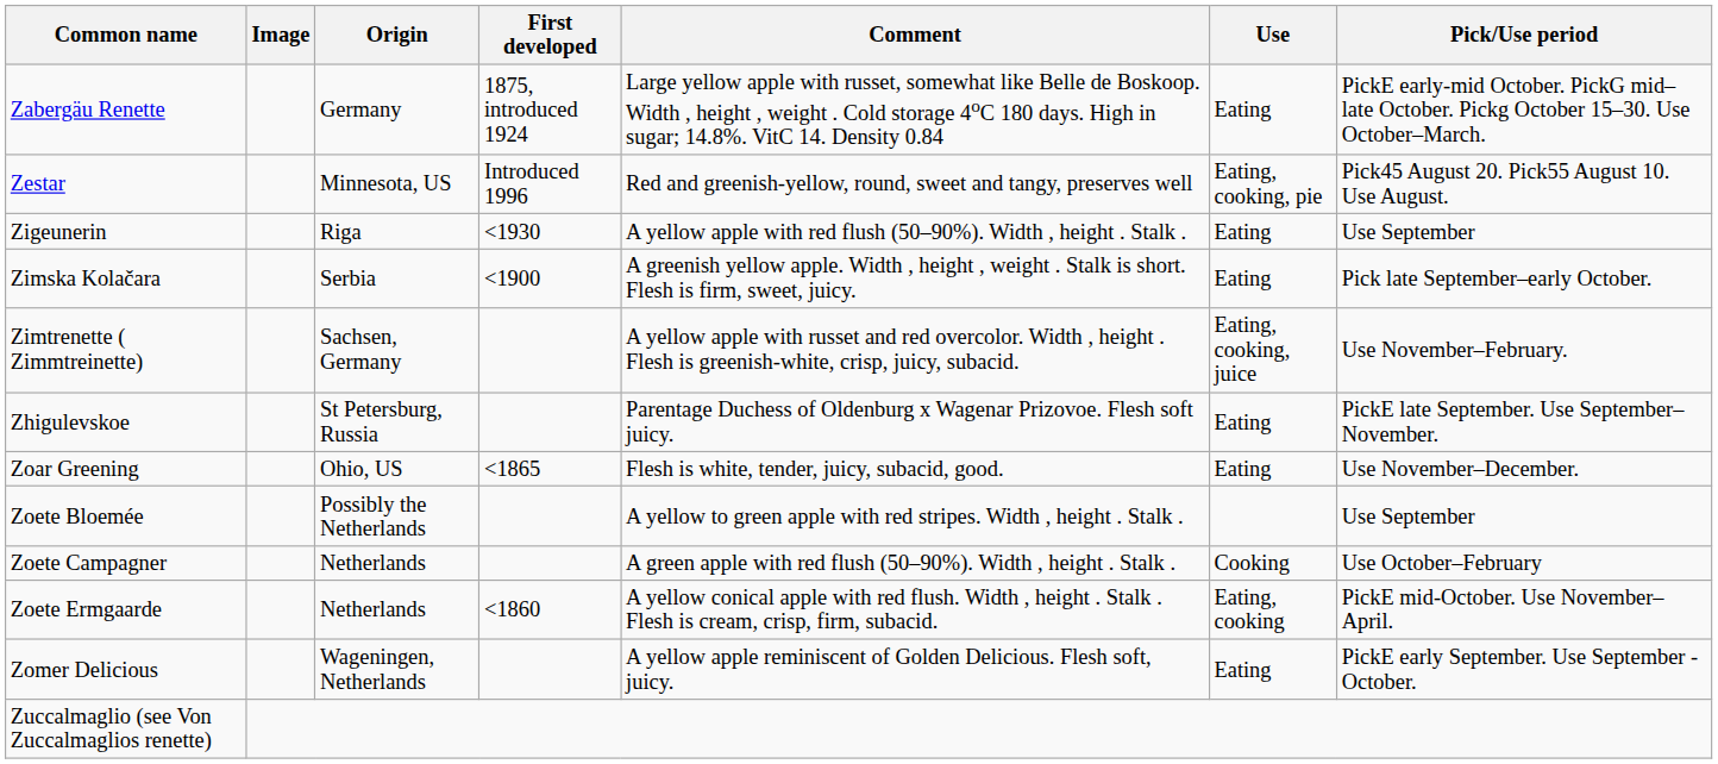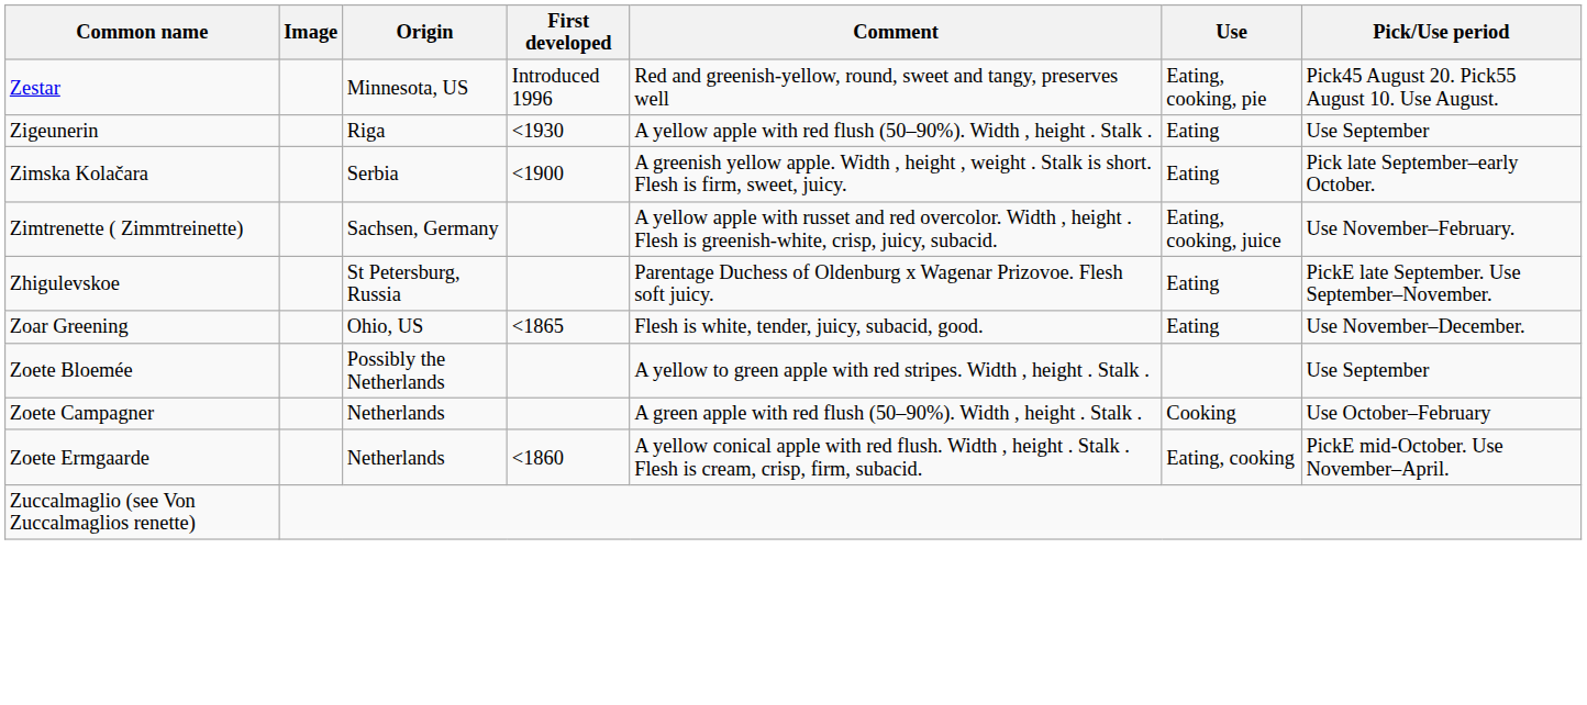- row: Zabergäu Renette | Germany | 1875, introduced 1924 | Large yellow apple with russet, somewhat like Belle de Boskoop. Width , height , weight . Cold storage 4oC 180 days. High in sugar; 14.8%. VitC 14. Density 0.84 | Eating | PickE early-mid October. PickG mid–late October. Pickg October 15–30. Use October–March.
- row: Zomer Delicious | Wageningen, Netherlands | A yellow apple reminiscent of Golden Delicious. Flesh soft, juicy. | Eating | PickE early September. Use September - October.
